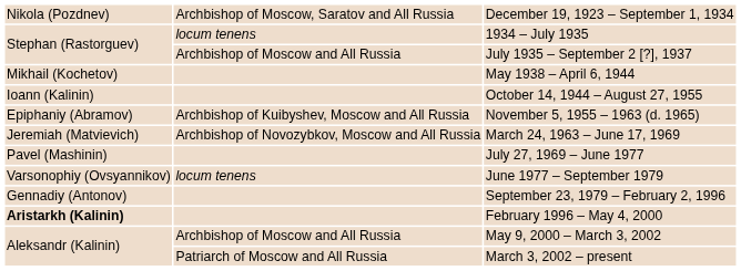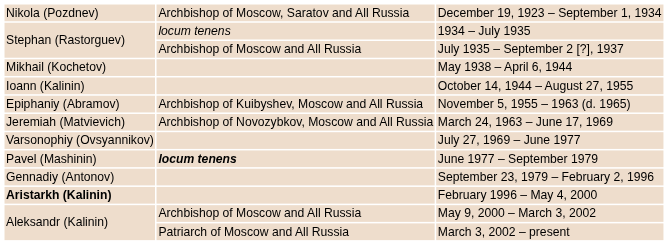July 27, 1969 – June 1977 | column 1: Pavel (Mashinin) -> Varsonophiy (Ovsyannikov)
June 1977 – September 1979 | column 1: Varsonophiy (Ovsyannikov) -> Pavel (Mashinin)
June 1977 – September 1979 | column 2: normal -> bold
